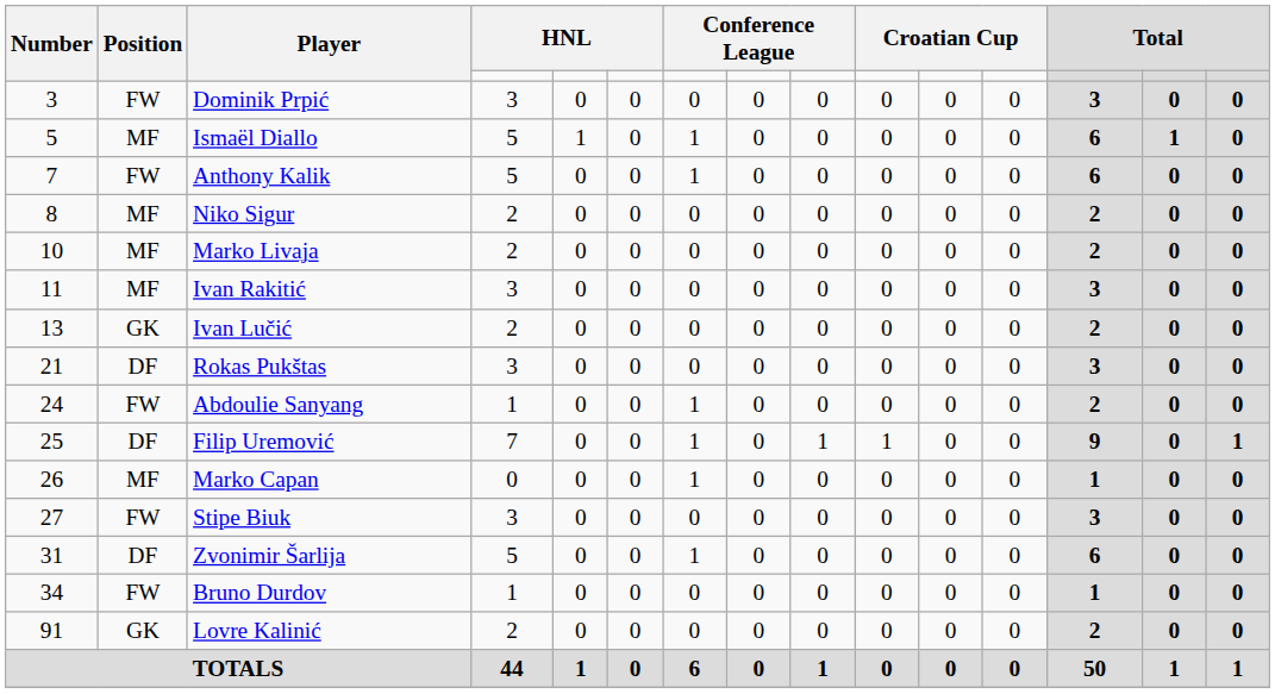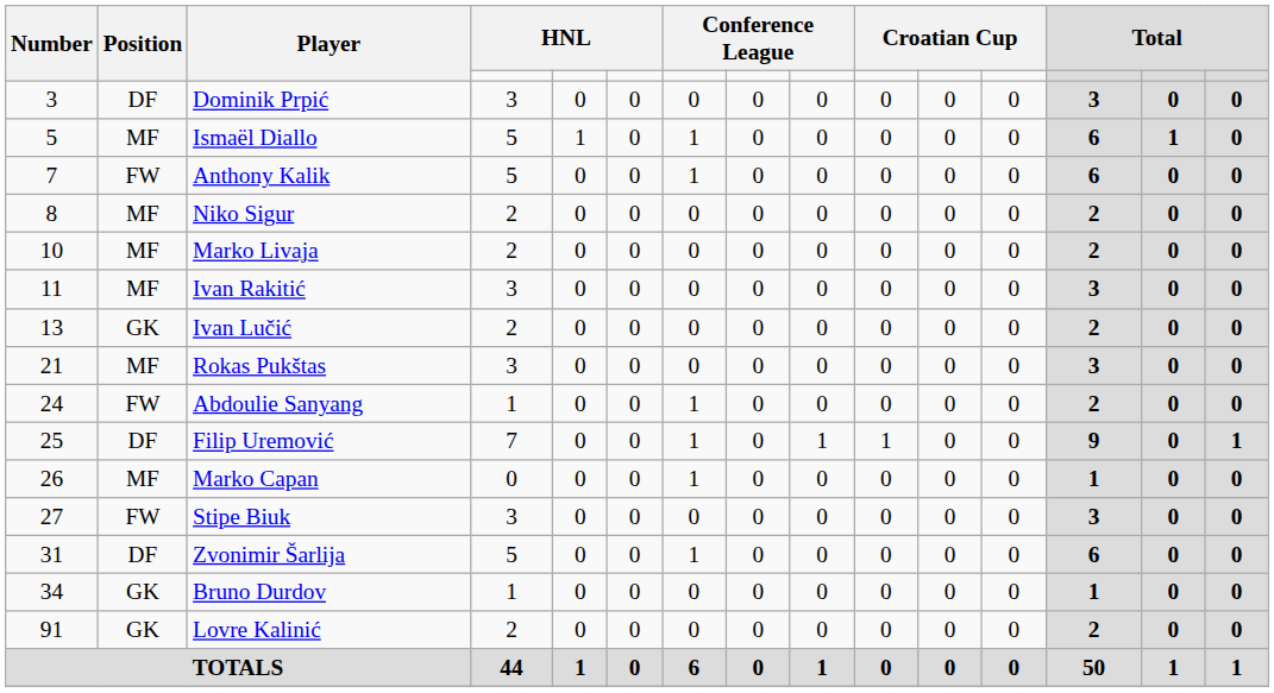Dominik Prpić | Position: FW -> DF
Rokas Pukštas | Position: DF -> MF
Bruno Durdov | Position: FW -> GK
